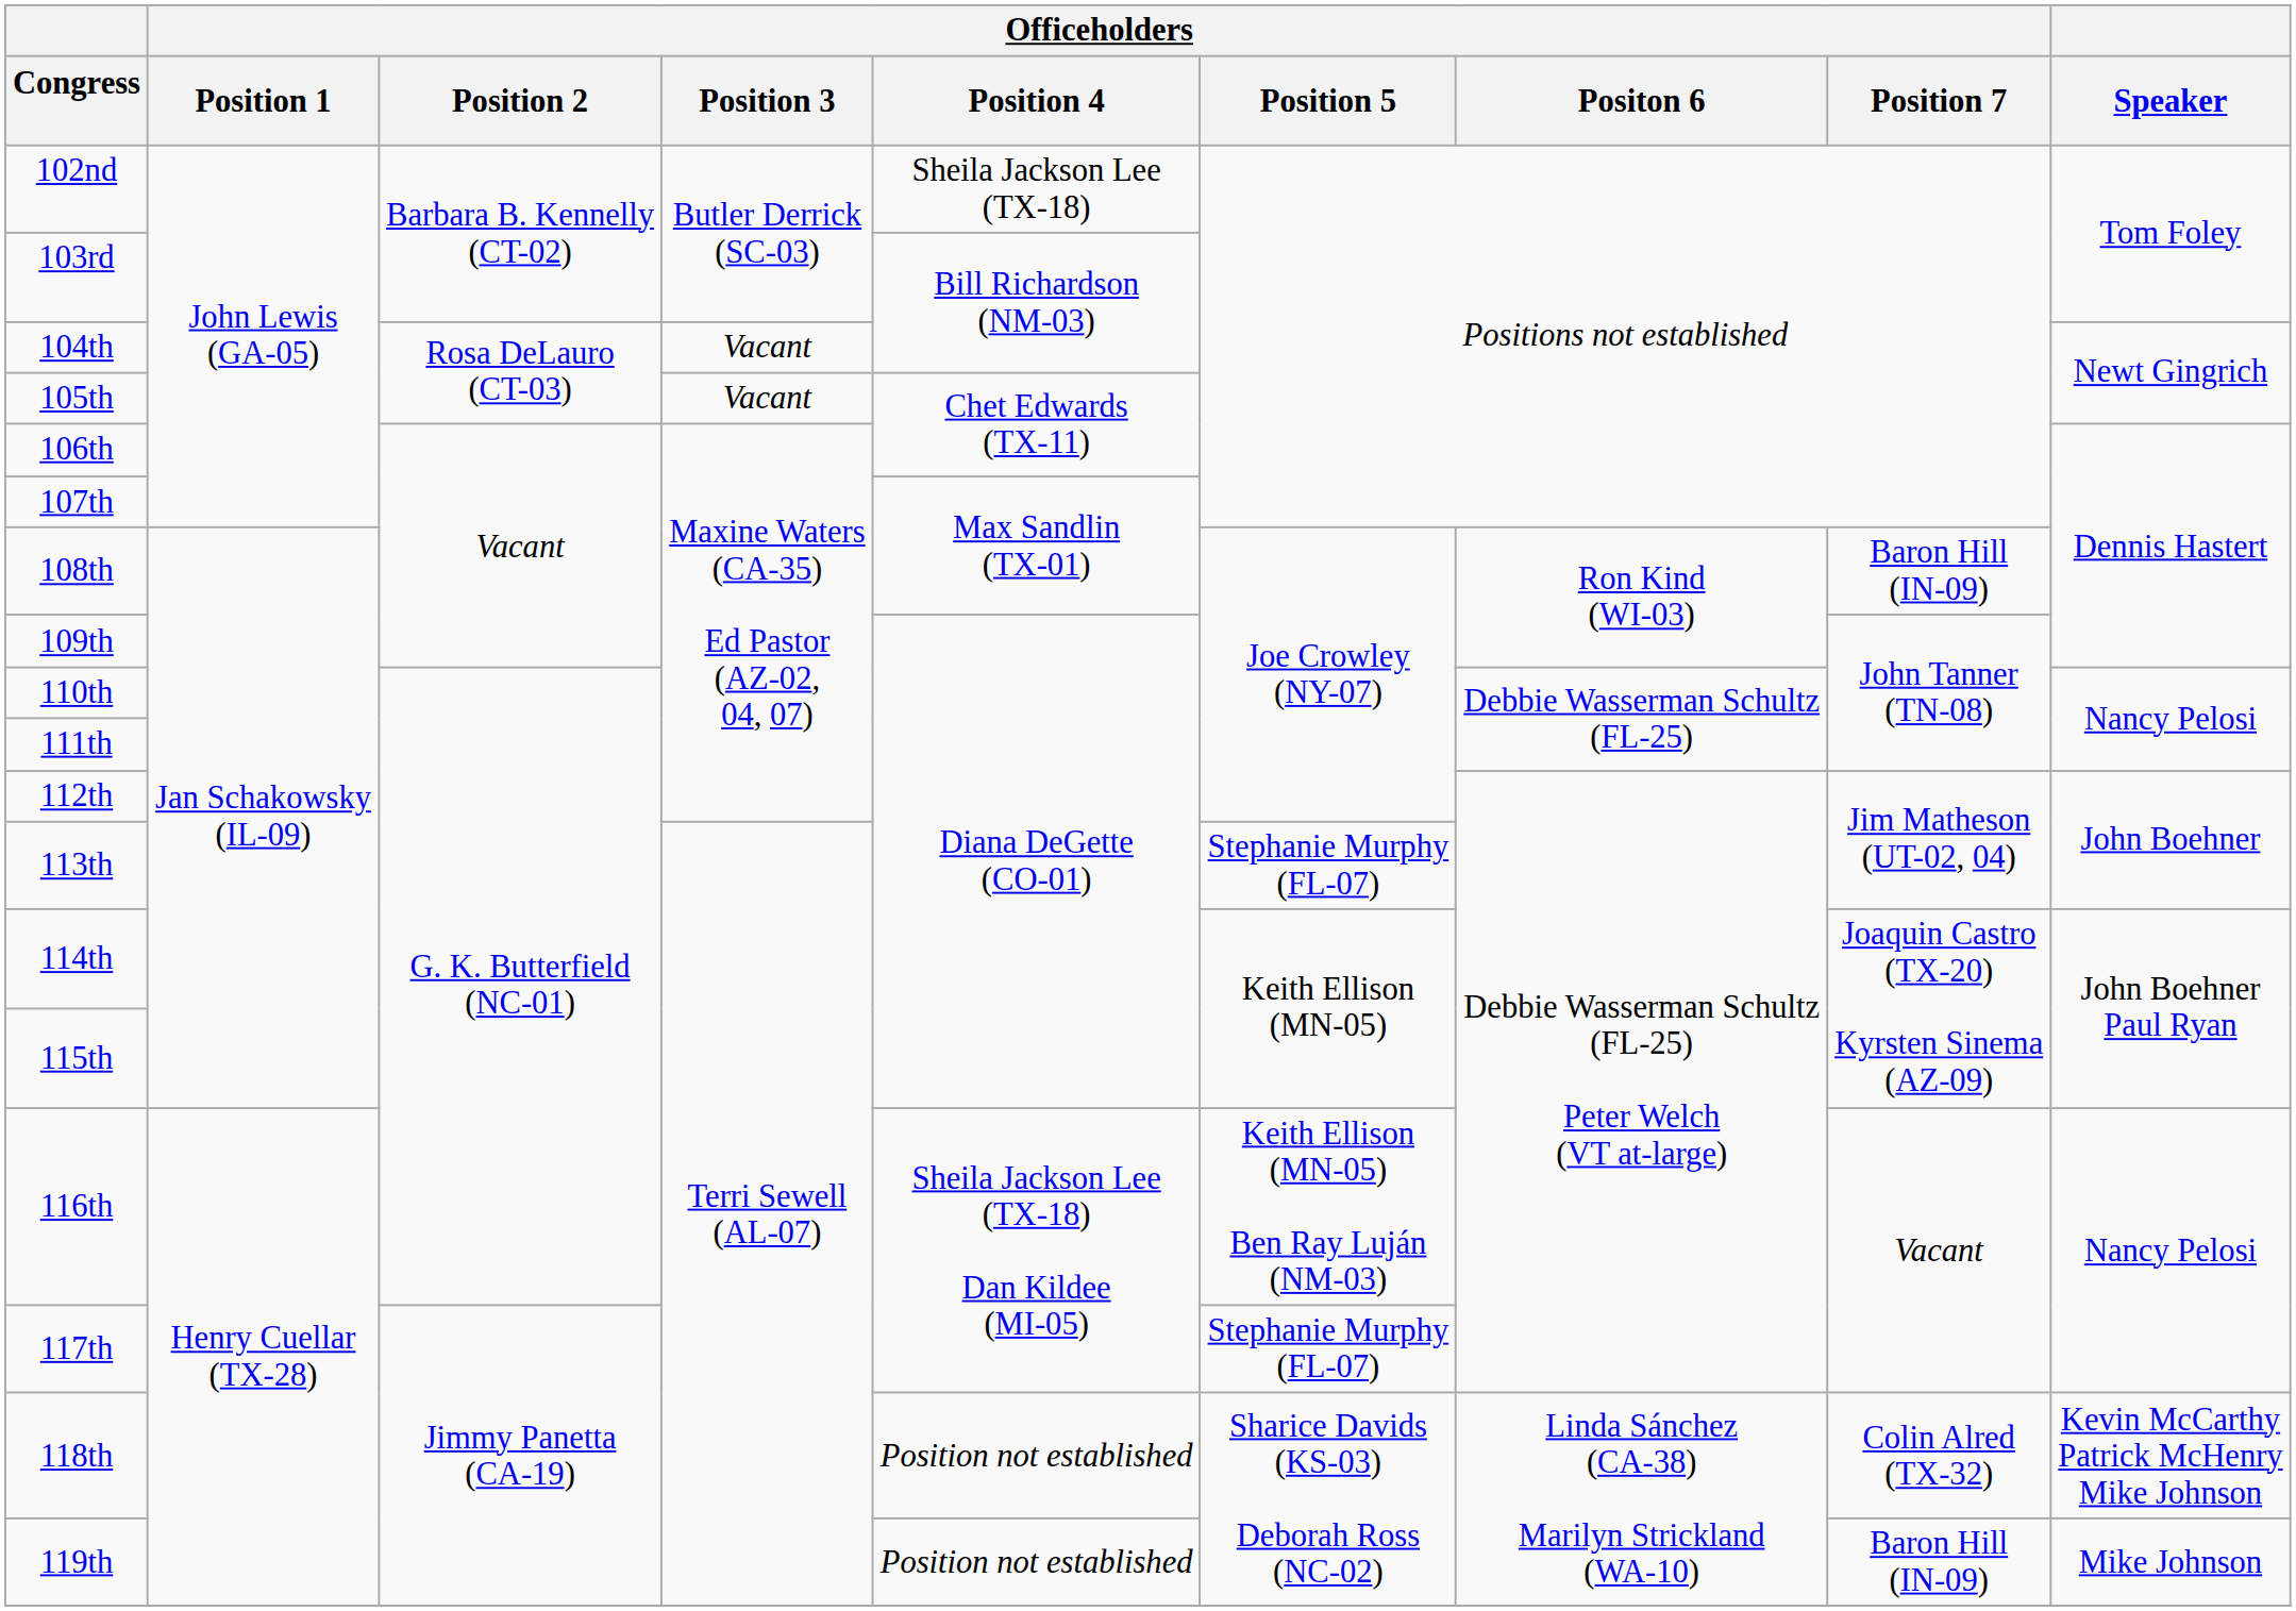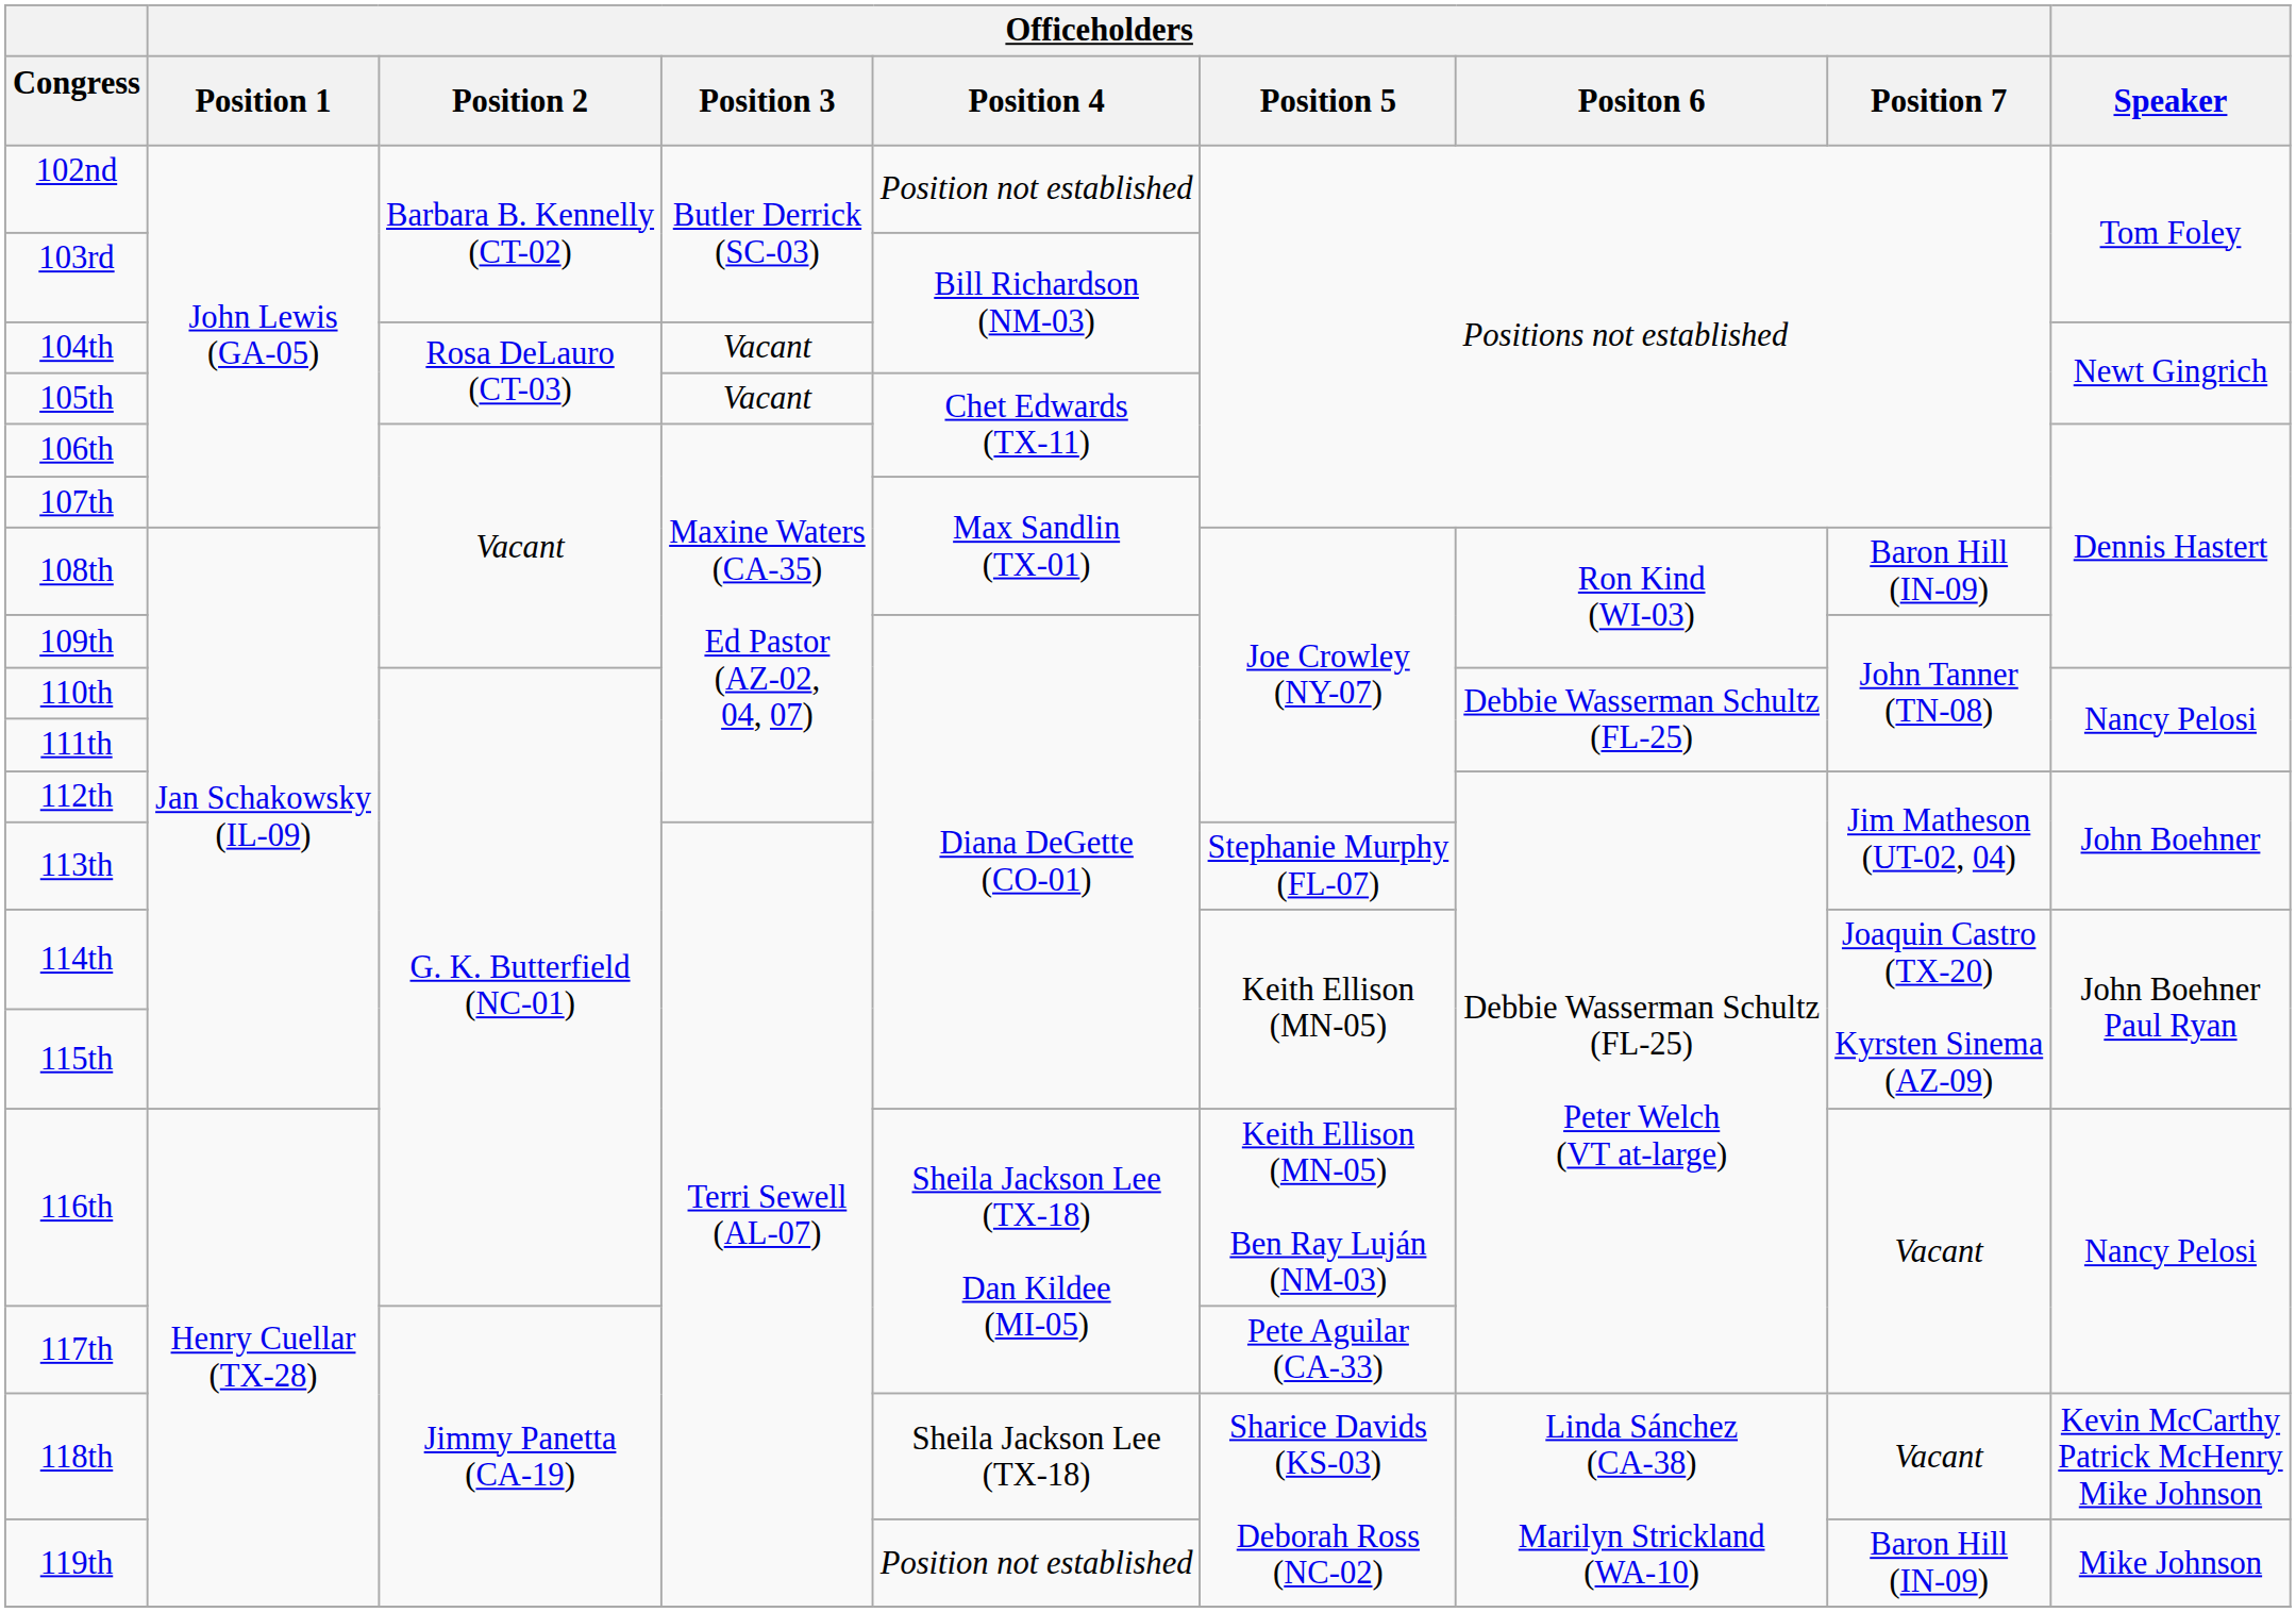102nd | Officeholders / Position 4: Sheila Jackson Lee (TX-18) -> Position not established
117th | Officeholders / Position 5: Stephanie Murphy (FL-07) -> Pete Aguilar (CA-33)
118th | Officeholders / Position 4: Position not established -> Sheila Jackson Lee (TX-18)
118th | Officeholders / Position 7: Colin Alred (TX-32) -> Vacant
